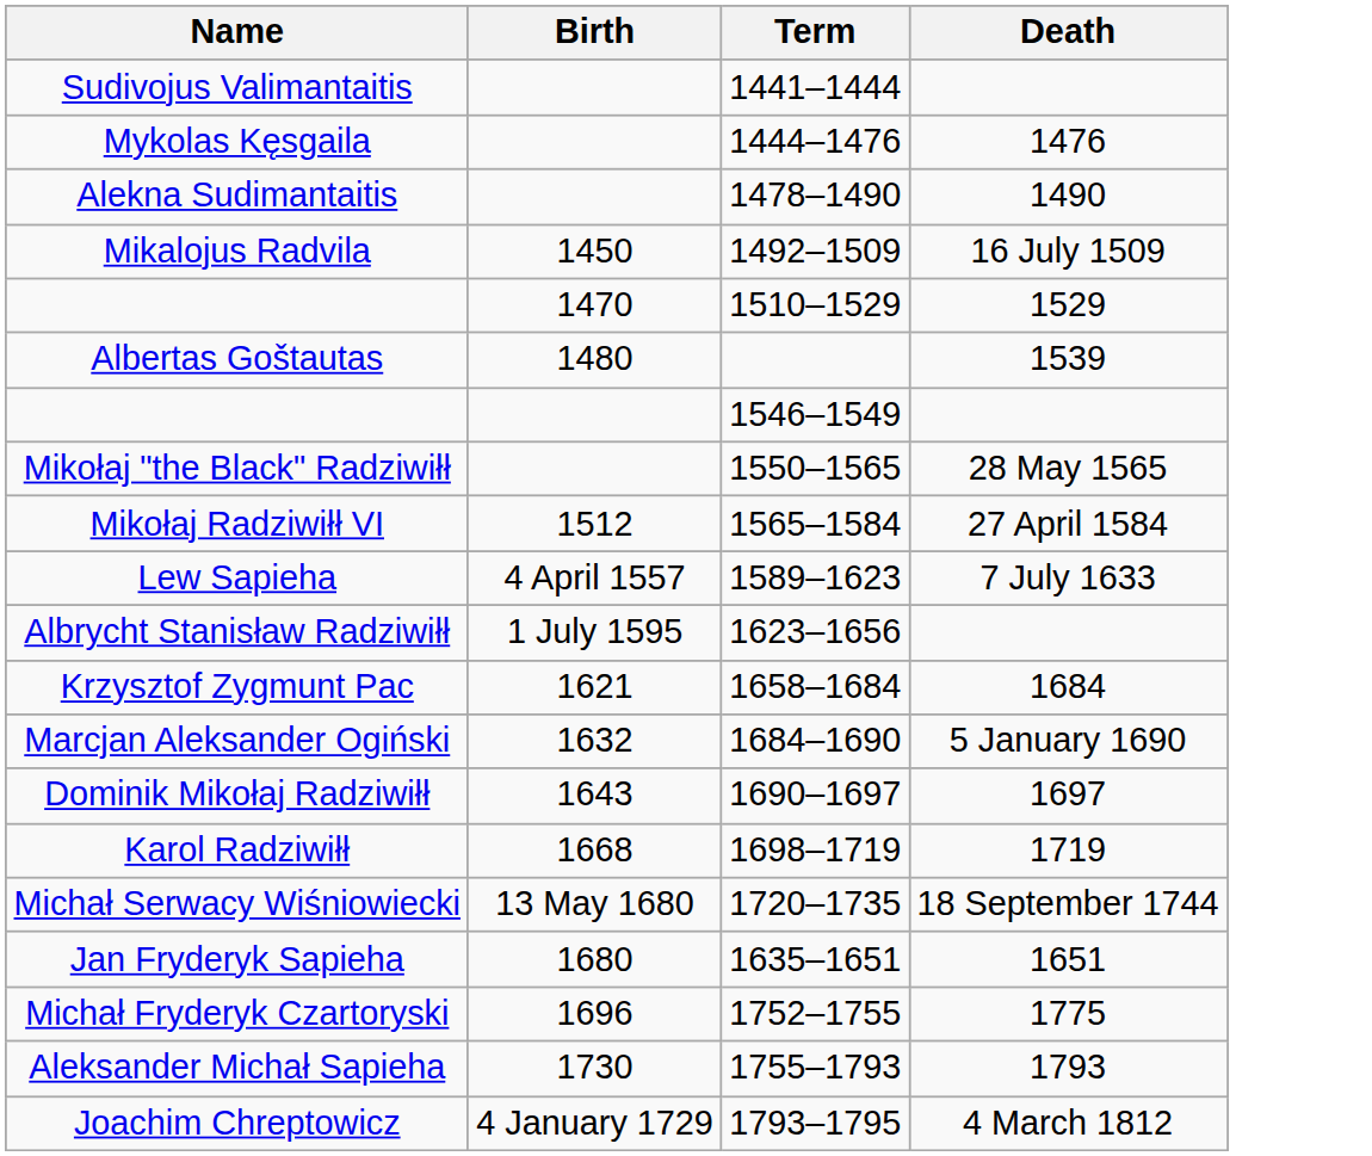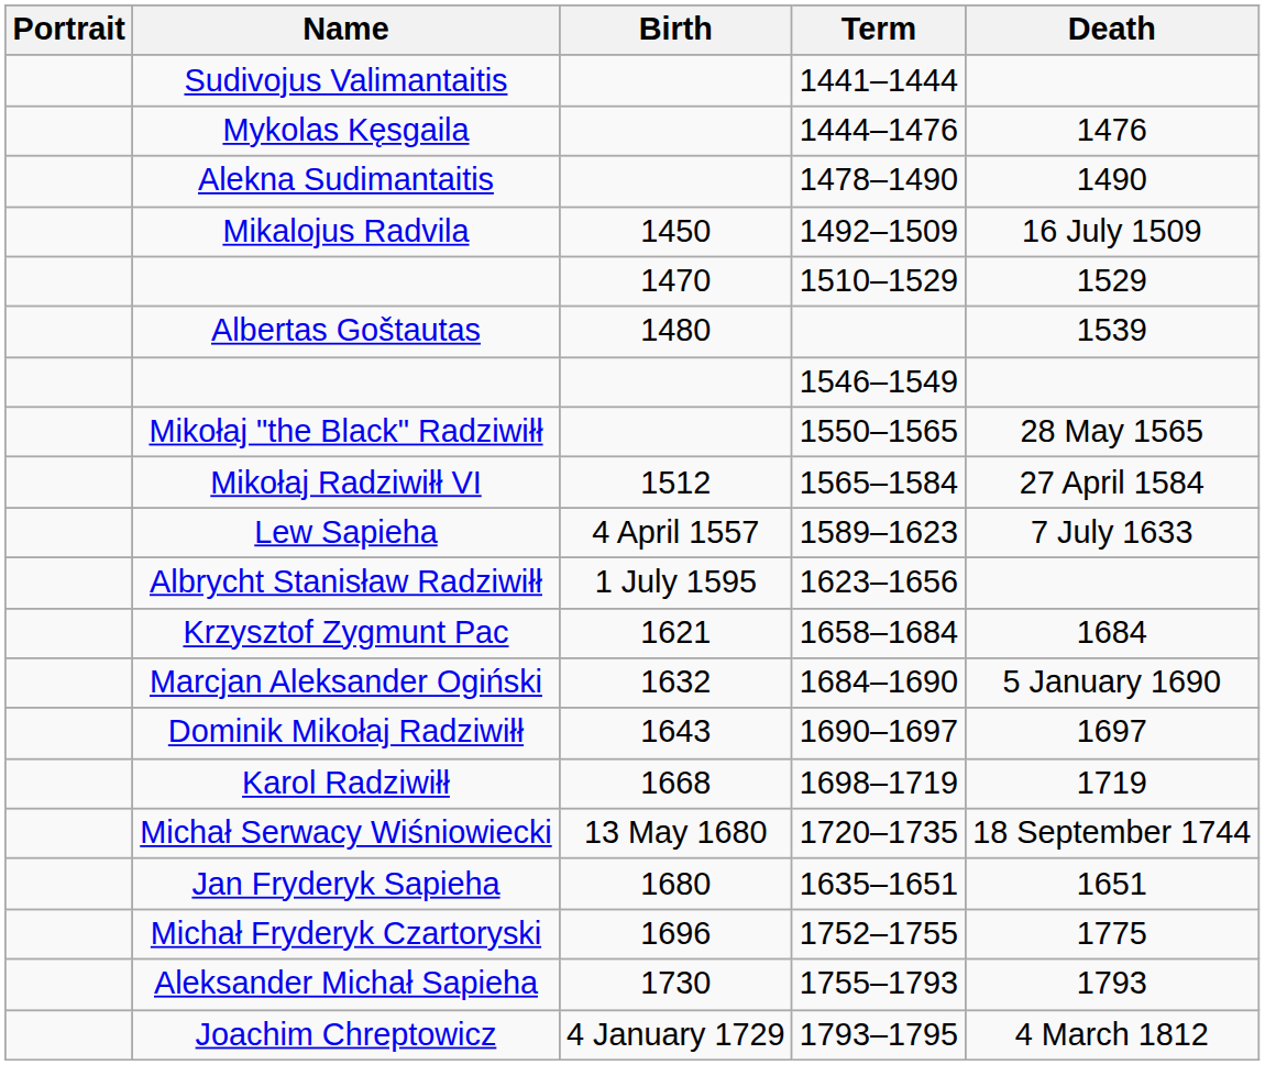+ column: Portrait
